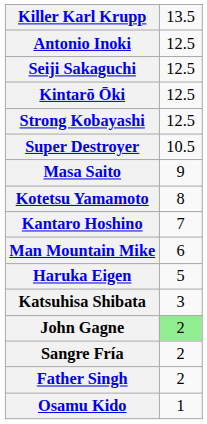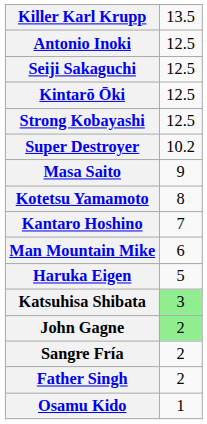Super Destroyer | column 2: 10.5 -> 10.2
Katsuhisa Shibata | column 2: no background -> lightgreen background
